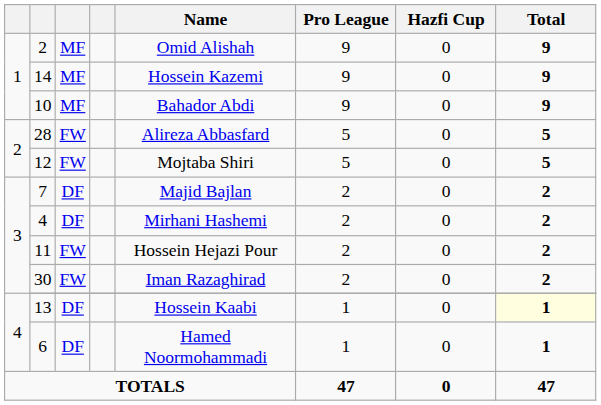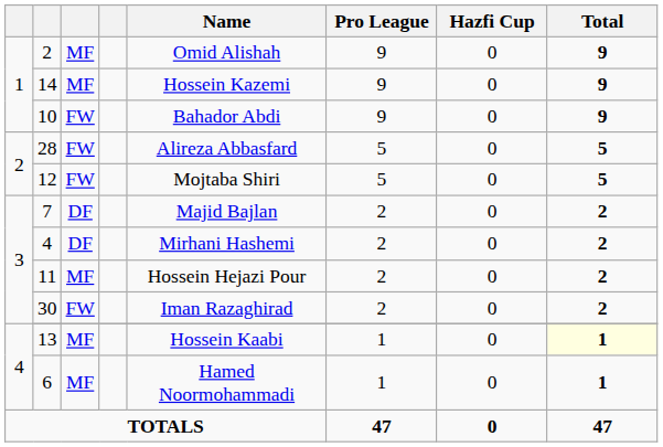10 | column 3: MF -> FW
11 | column 3: FW -> MF
13 | column 3: DF -> MF
6 | column 3: DF -> MF
